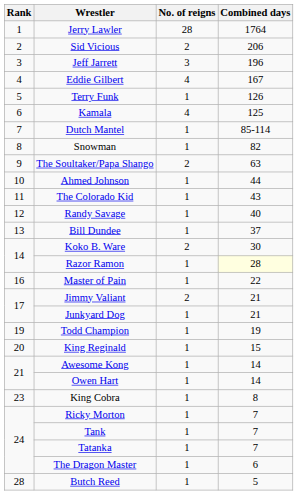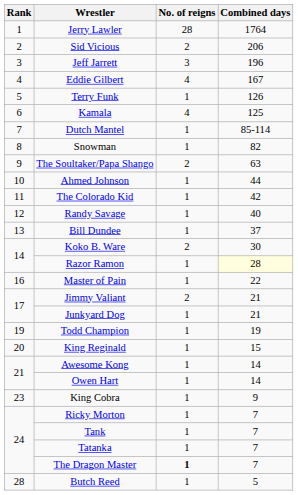The Colorado Kid | Combined days: 43 -> 42
King Cobra | Combined days: 8 -> 9
The Dragon Master | No. of reigns: normal -> bold
The Dragon Master | Combined days: 6 -> 7
